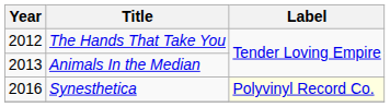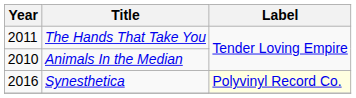The Hands That Take You | Year: 2012 -> 2011
Animals In the Median | Year: 2013 -> 2010
